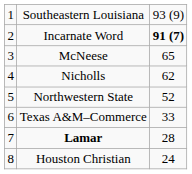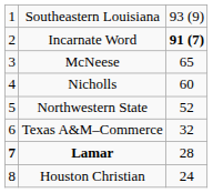Nicholls | column 3: 62 -> 60
Texas A&M–Commerce | column 3: 33 -> 32
Lamar | column 1: normal -> bold
